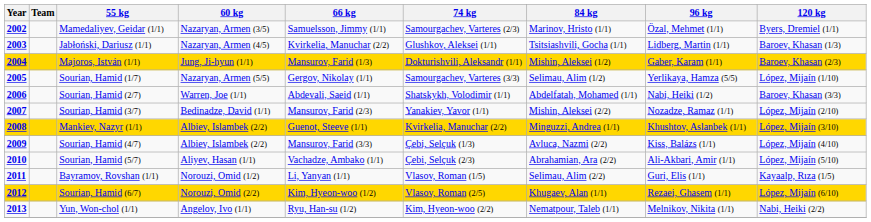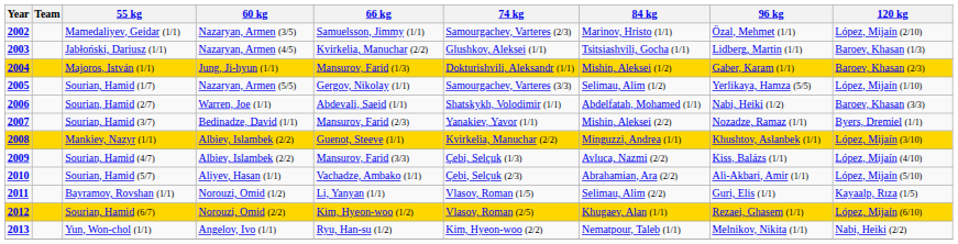Mamedaliyev, Geidar (1/1) | 120 kg: Byers, Dremiel (1/1) -> López, Mijaín (2/10)
Sourian, Hamid (3/7) | 120 kg: López, Mijaín (2/10) -> Byers, Dremiel (1/1)
